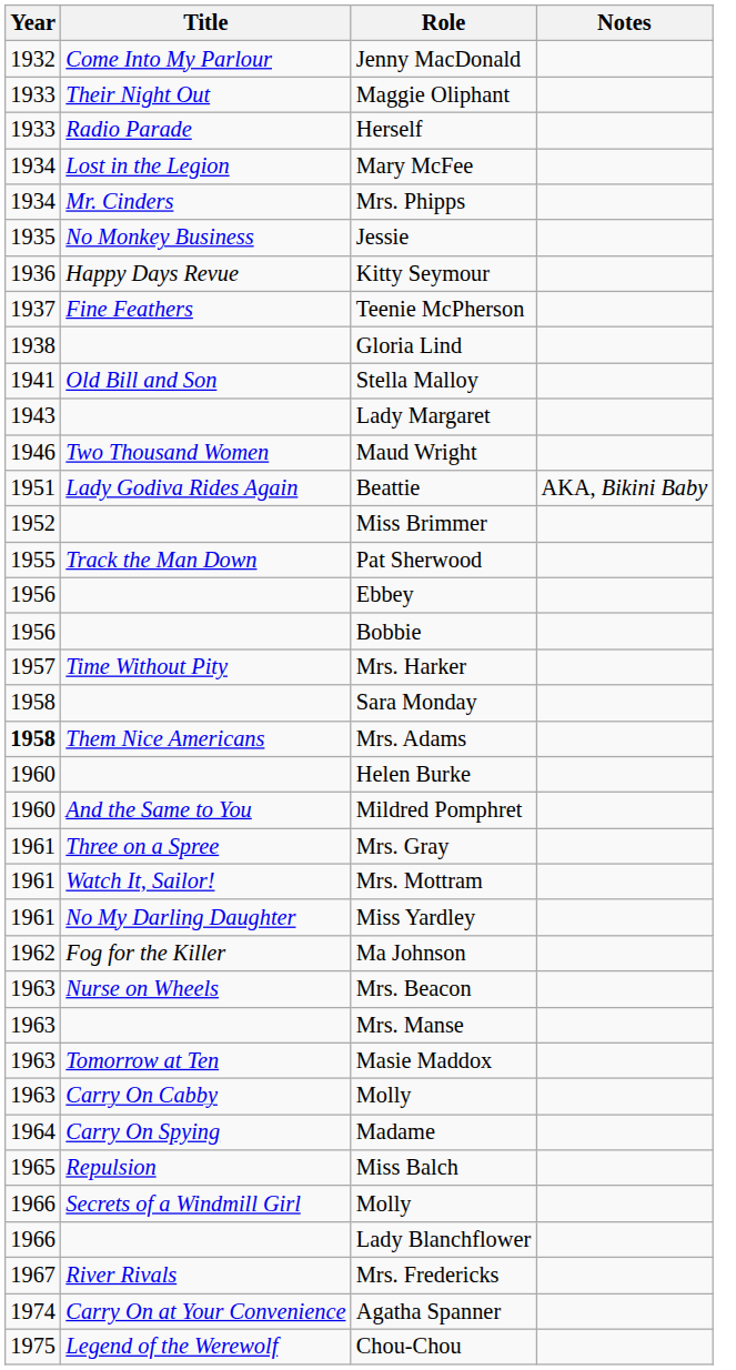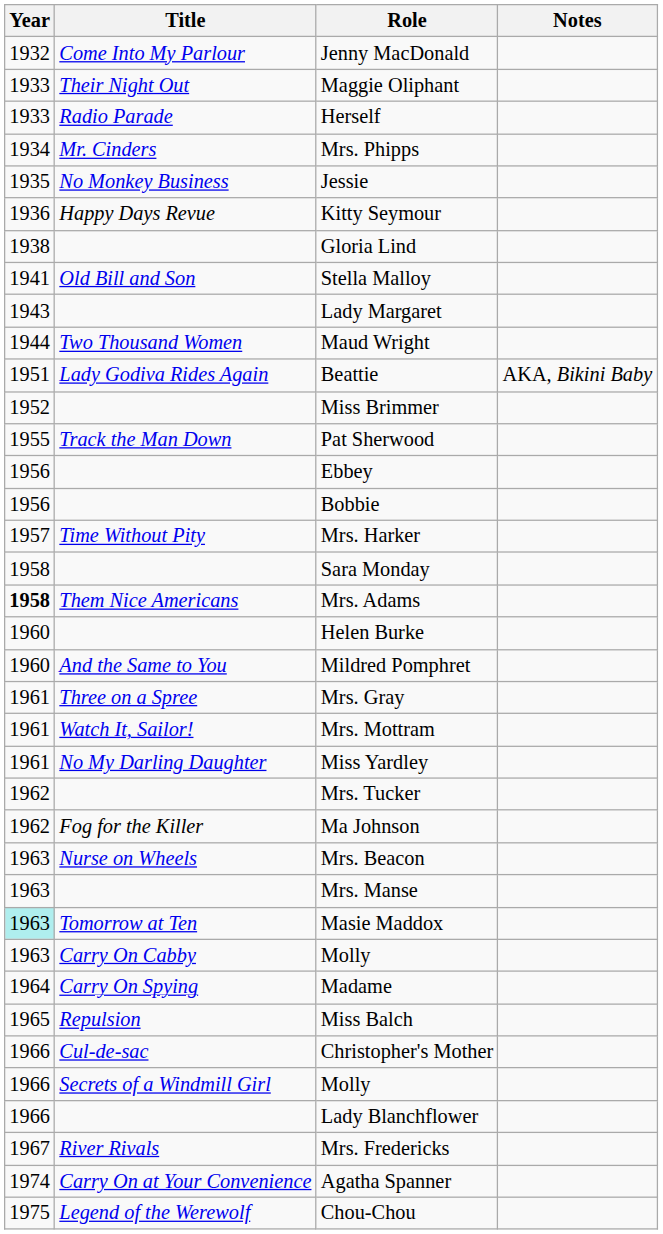- row: 1934 | Lost in the Legion | Mary McFee
- row: 1937 | Fine Feathers | Teenie McPherson
Maud Wright | Year: 1946 -> 1944
+ row: 1962 | Mrs. Tucker
Masie Maddox | Year: no background -> paleturquoise background
+ row: 1966 | Cul-de-sac | Christopher's Mother
